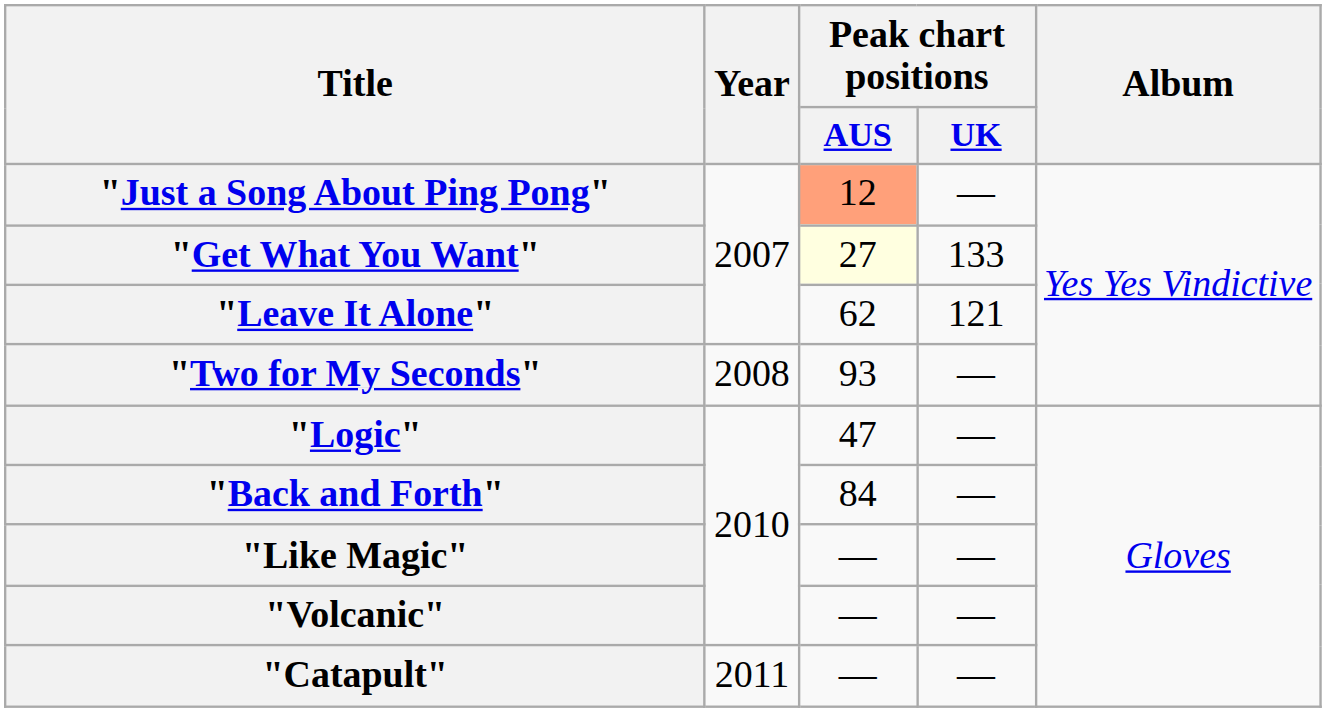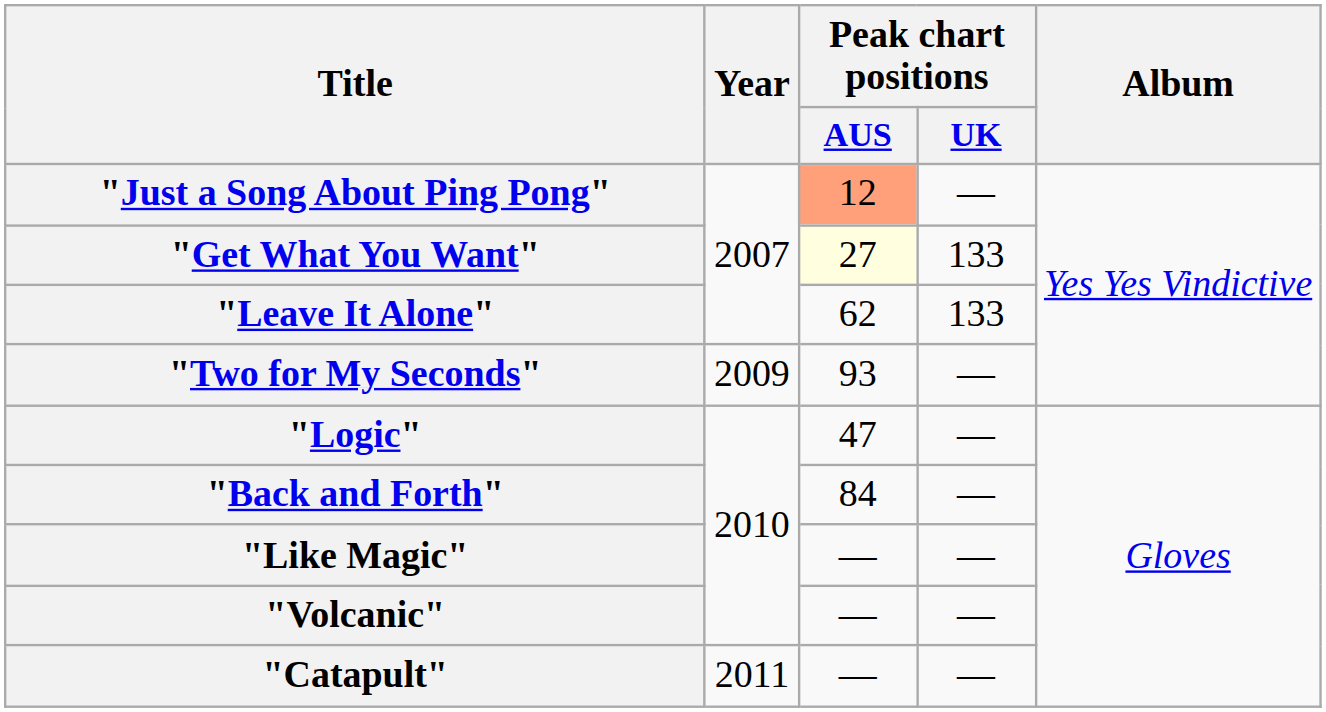"Leave It Alone" | Peak chart positions / UK: 121 -> 133
"Two for My Seconds" | Year: 2008 -> 2009
